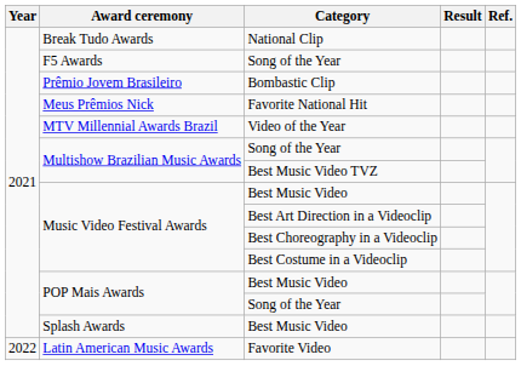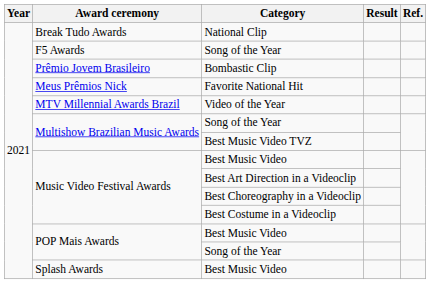- row: 2022 | Latin American Music Awards | Favorite Video
